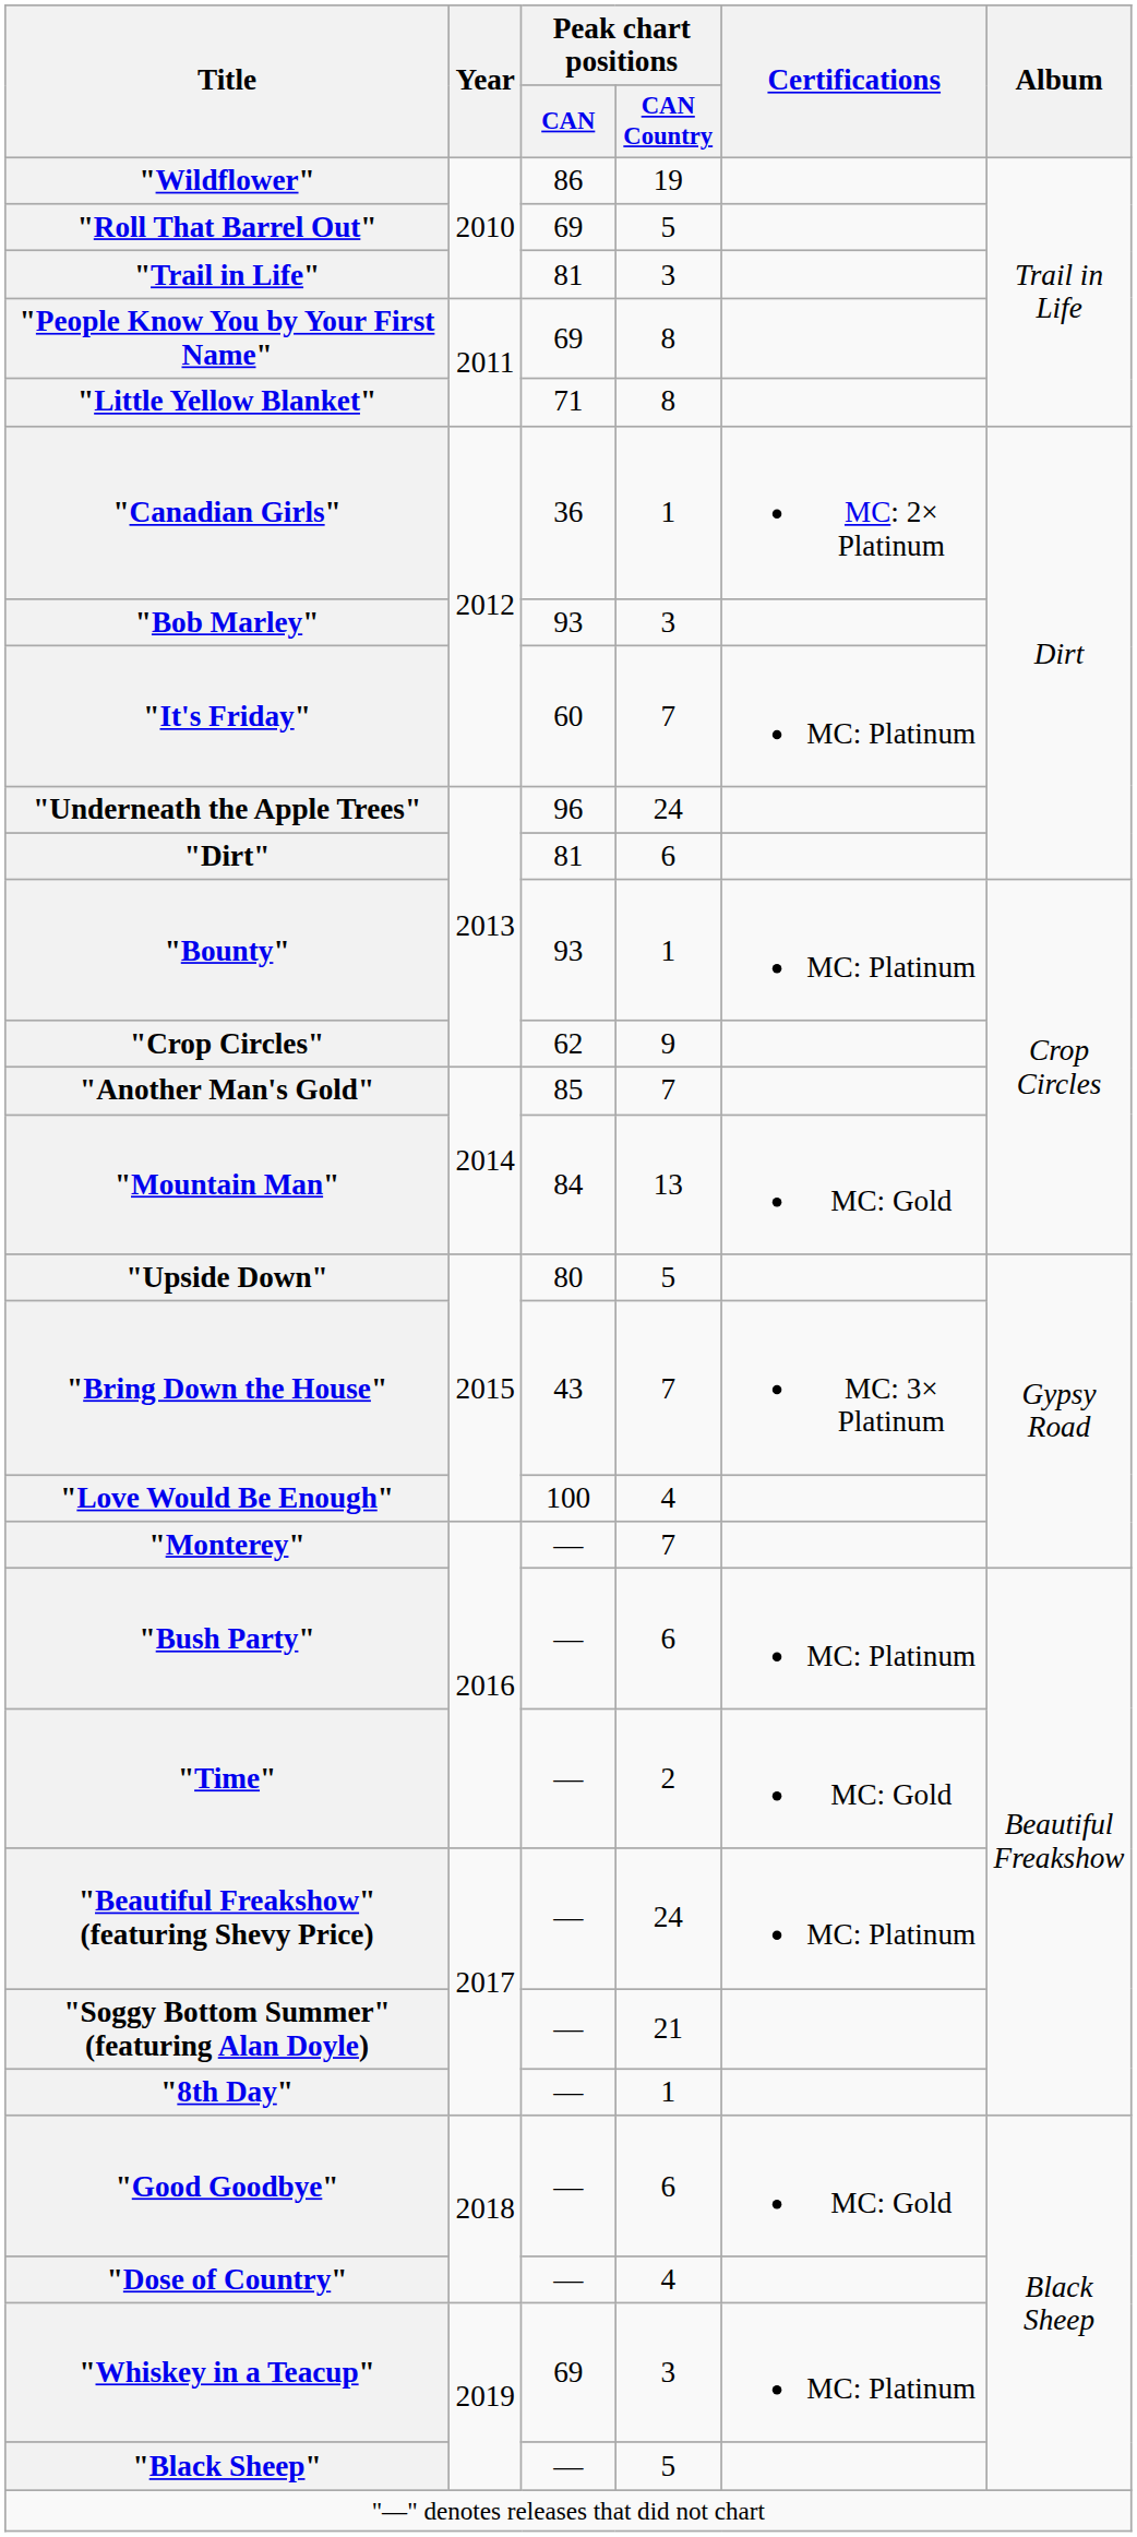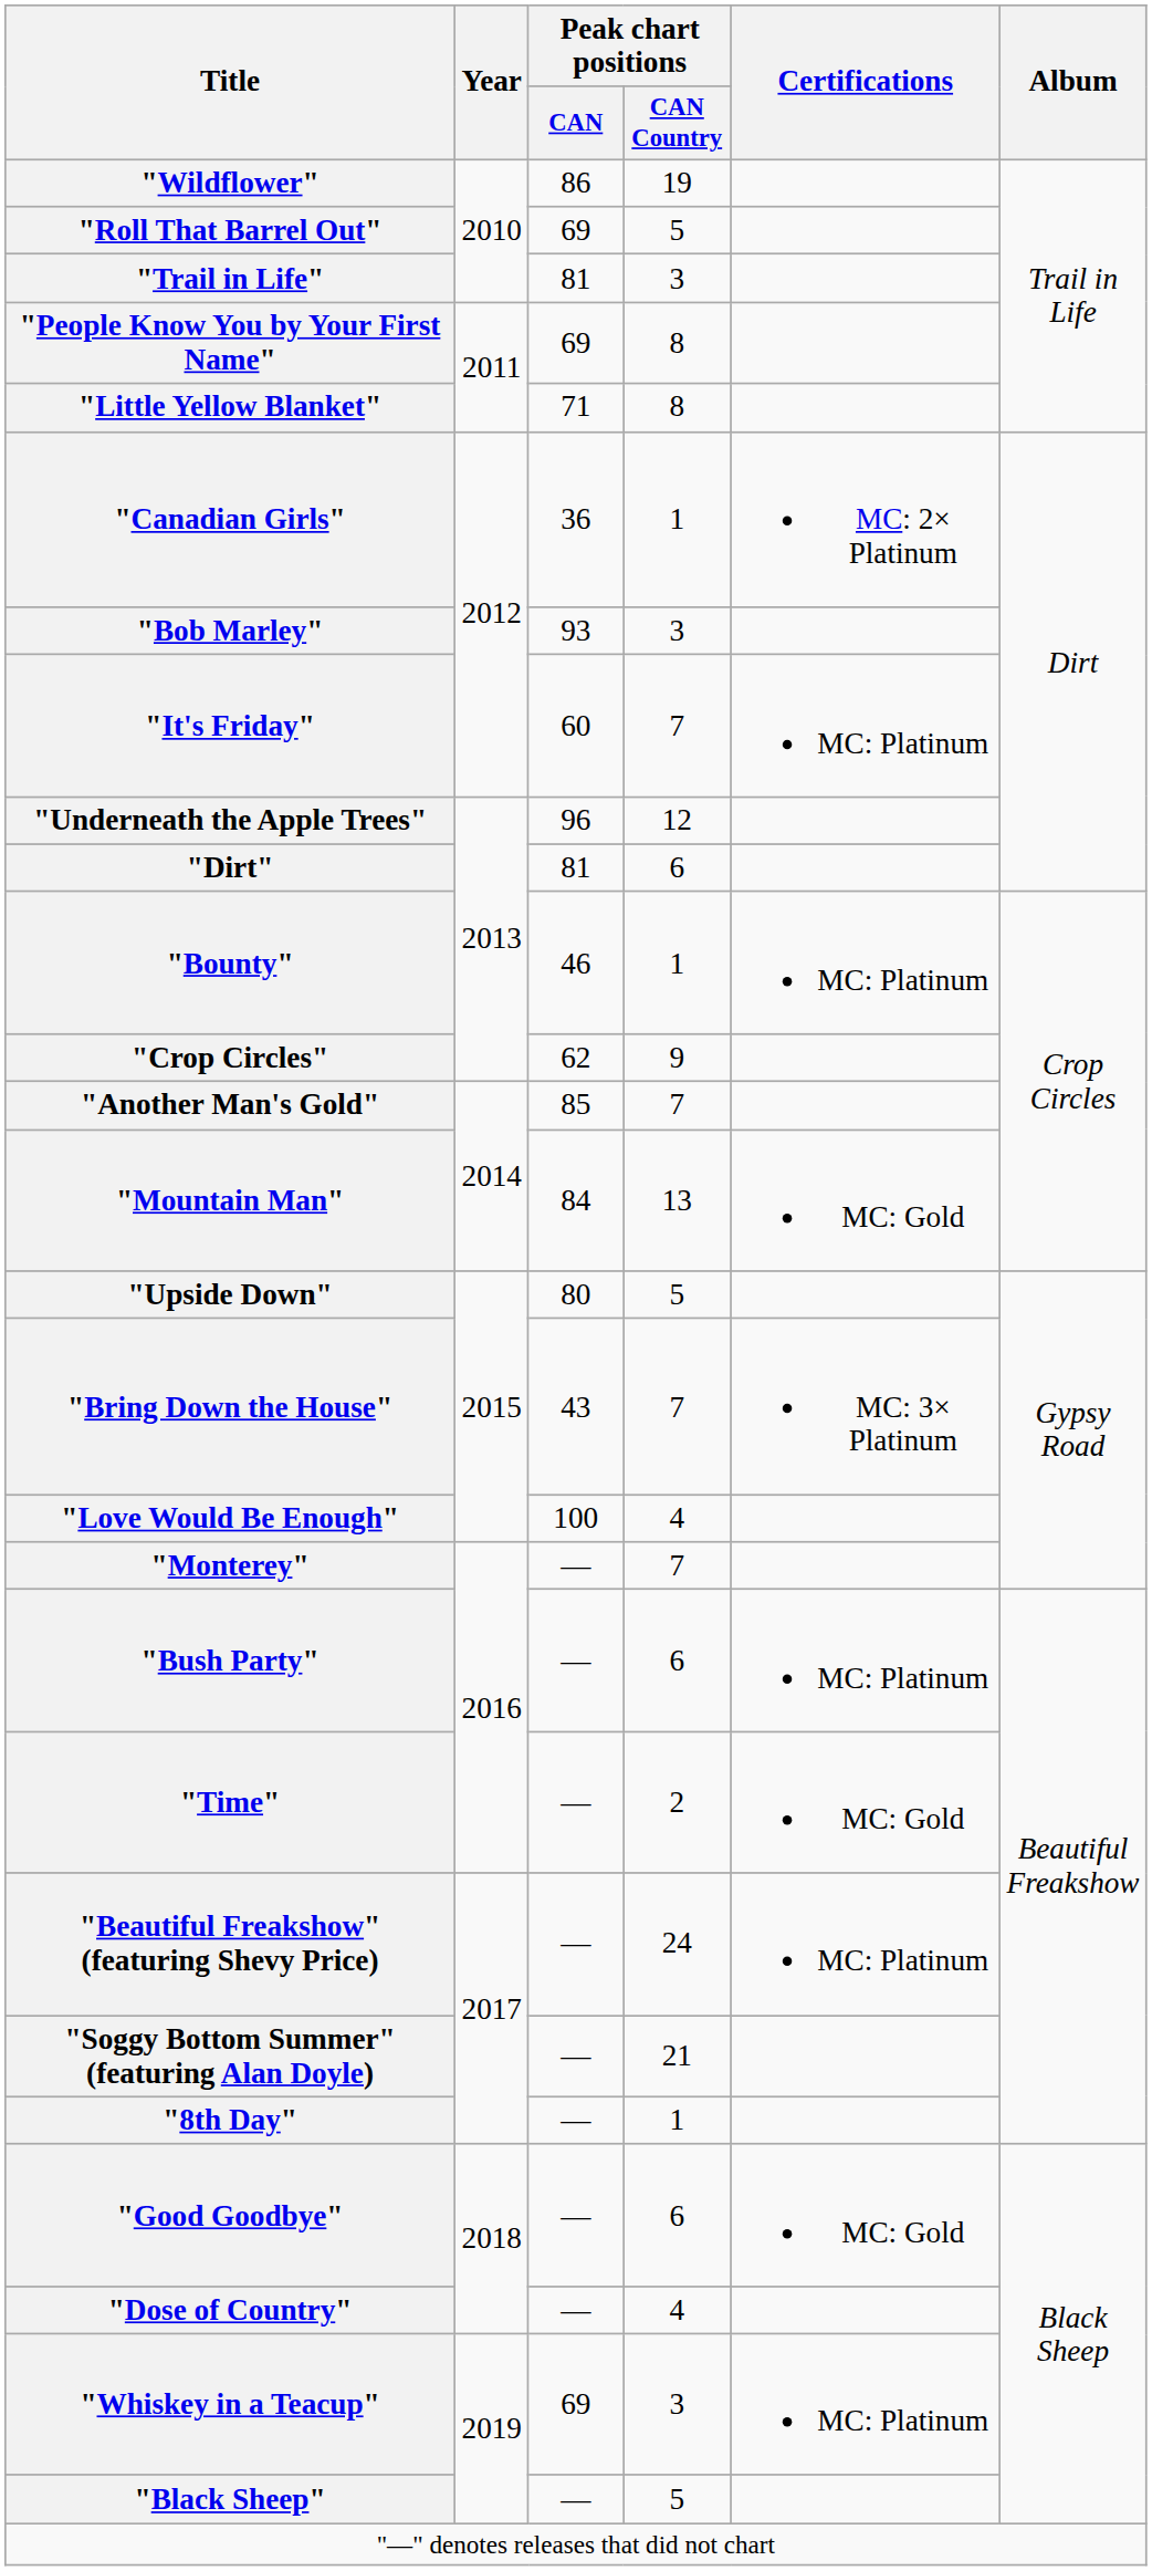"Underneath the Apple Trees" | Peak chart positions / CAN Country: 24 -> 12
"Bounty" | Peak chart positions / CAN: 93 -> 46
